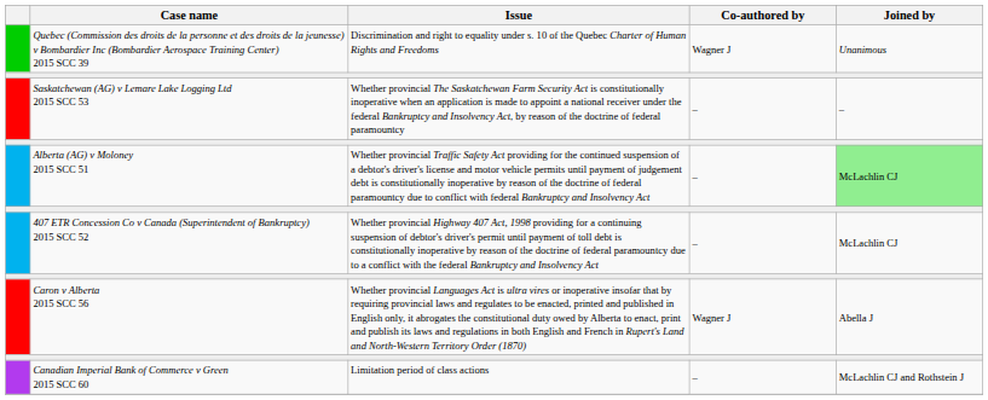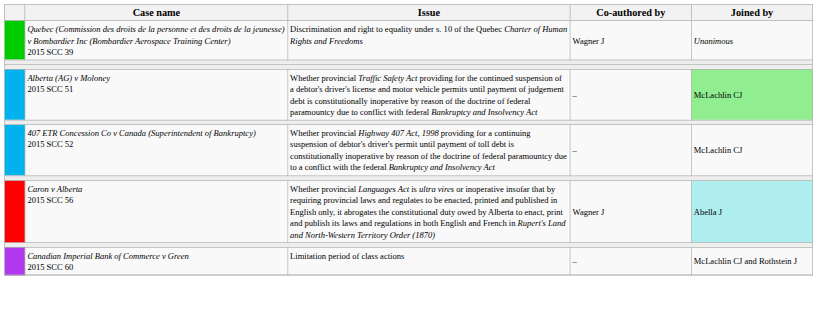- row: Saskatchewan (AG) v Lemare Lake Logging Ltd 2015 SCC 53 | Whether provincial The Saskatchewan Farm Security Act is constitutionally inoperative when an application is made to appoint a national receiver under the federal Bankruptcy and Insolvency Act, by reason of the doctrine of federal paramountcy | – | –
Caron v Alberta 2015 SCC 56 | Joined by: no background -> paleturquoise background
